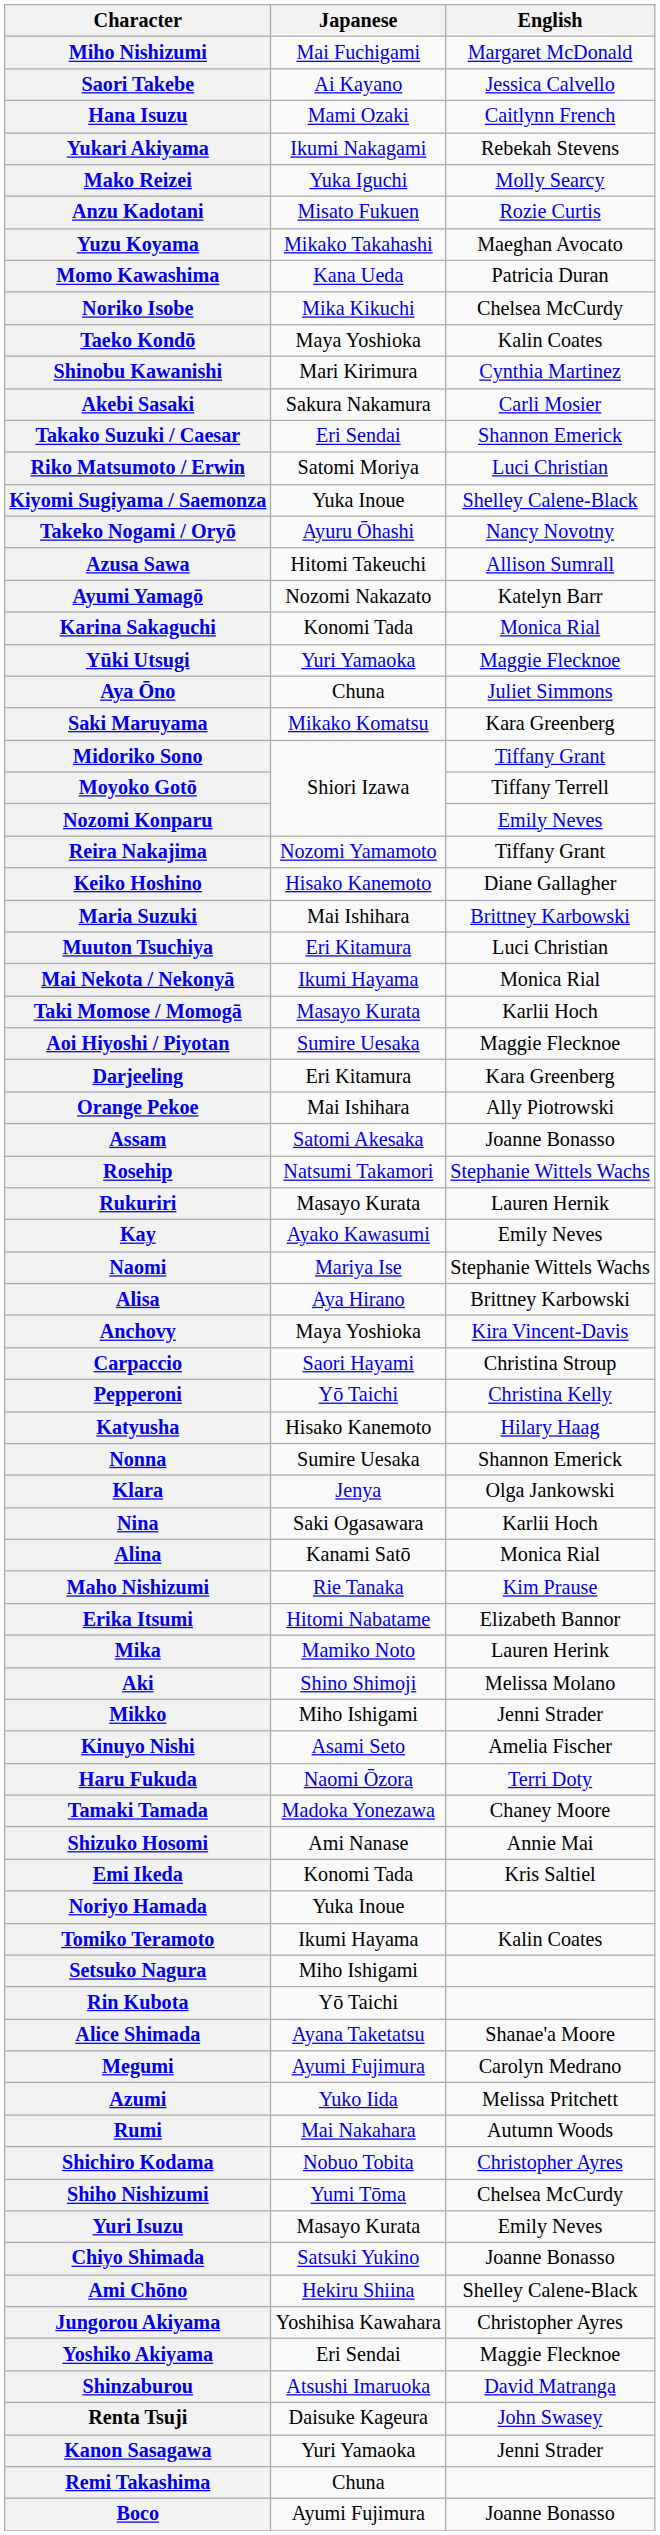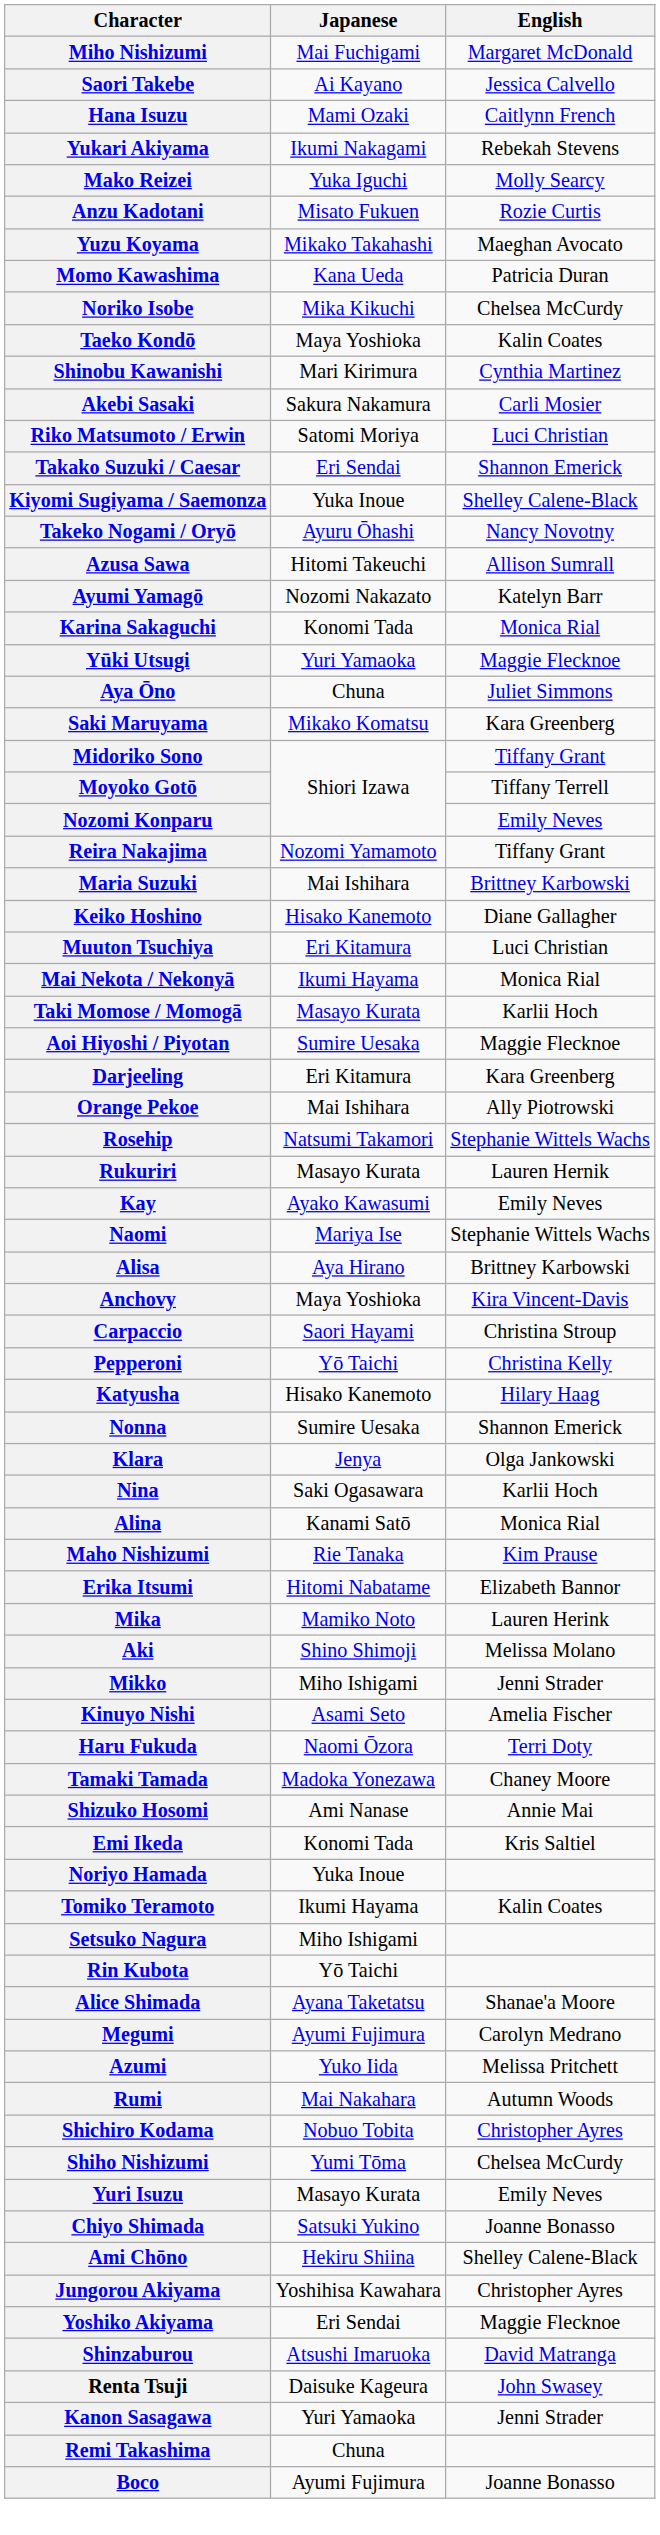rows swapped: Takako Suzuki / Caesar <-> Riko Matsumoto / Erwin
rows swapped: Maria Suzuki <-> Keiko Hoshino
- row: Assam | Satomi Akesaka | Joanne Bonasso
